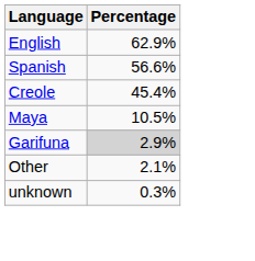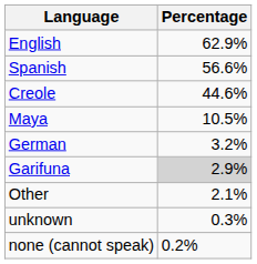Creole | Percentage: 45.4% -> 44.6%
+ row: German | 3.2%
+ row: none (cannot speak) | 0.2%
